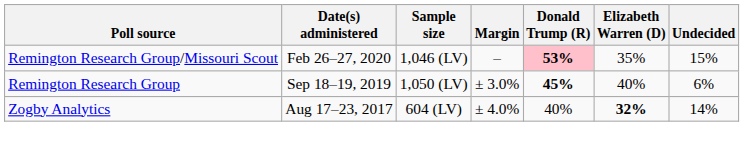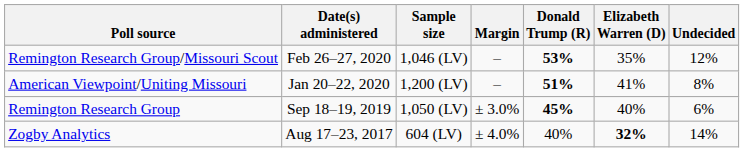Remington Research Group/Missouri Scout | Donald Trump (R): pink background -> no background
Remington Research Group/Missouri Scout | Undecided: 15% -> 12%
+ row: American Viewpoint/Uniting Missouri | Jan 20–22, 2020 | 1,200 (LV) | – | 51% | 41% | 8%
